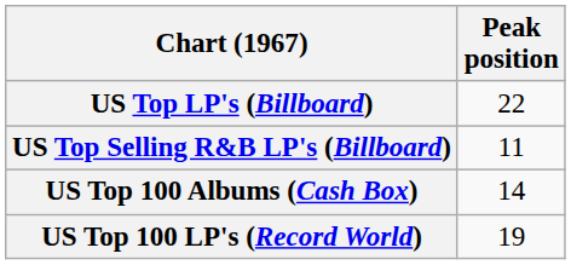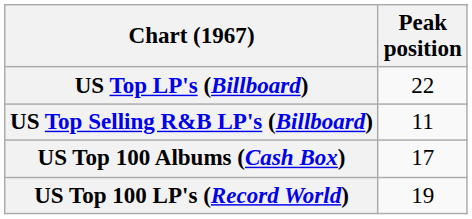US Top 100 Albums (Cash Box) | Peak position: 14 -> 17
